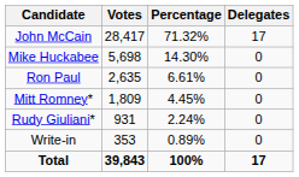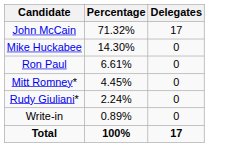- column: Votes | 28,417 | 5,698 | 2,635 | 1,809 | 931 | 353 | 39,843
